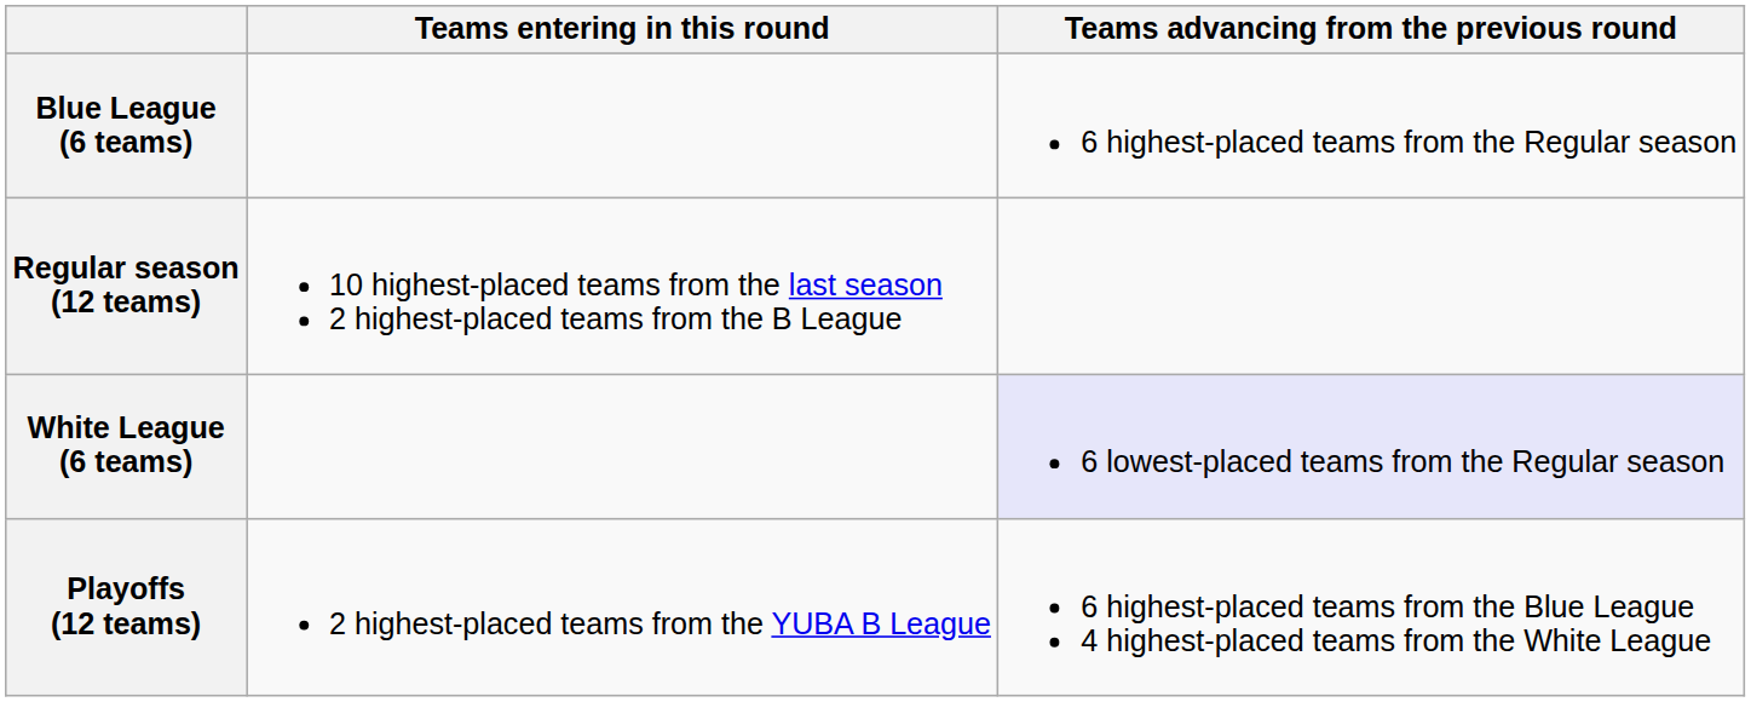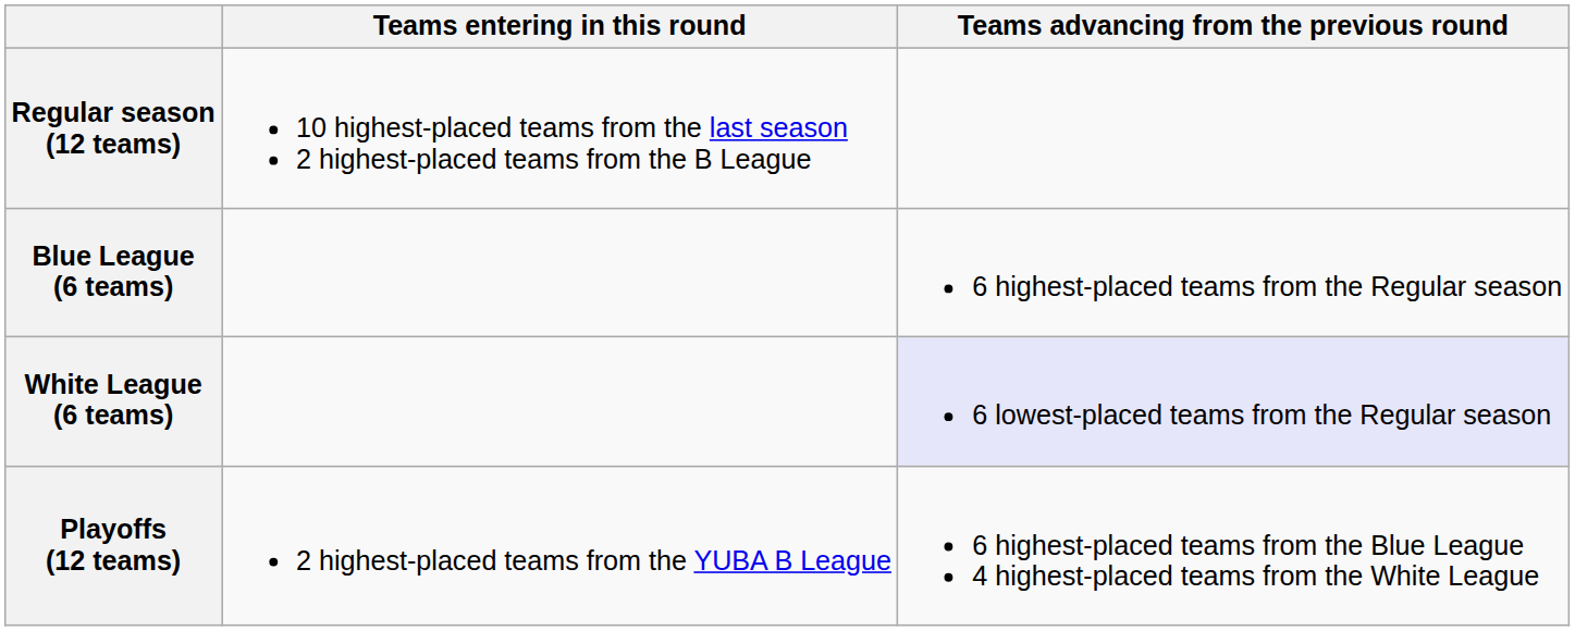rows swapped: Regular season (12 teams) <-> Blue League (6 teams)
